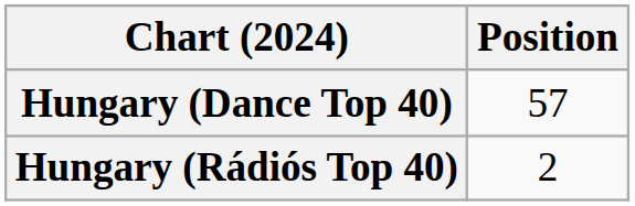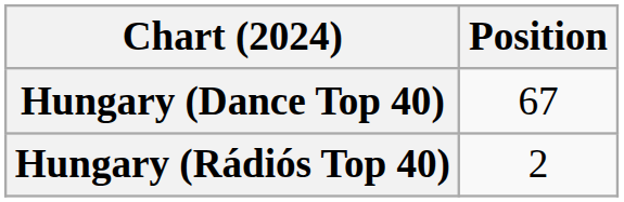Hungary (Dance Top 40) | Position: 57 -> 67
